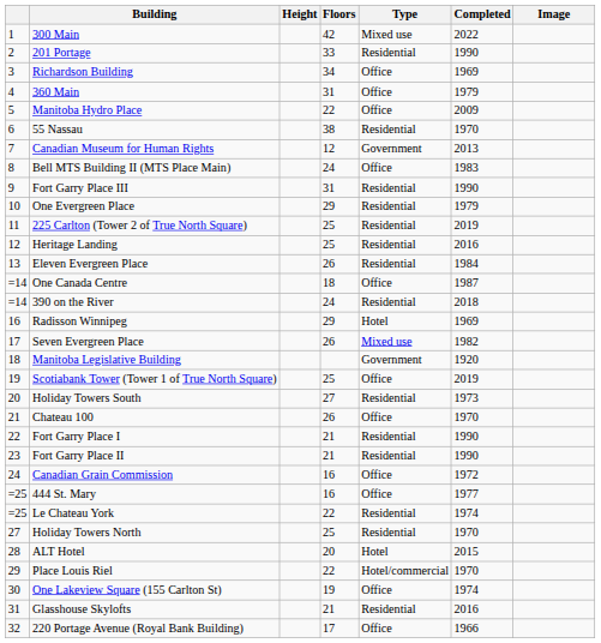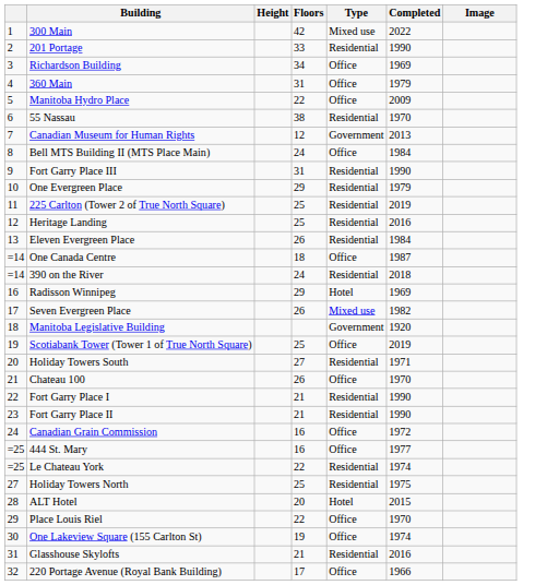Bell MTS Building II (MTS Place Main) | Completed: 1983 -> 1984
Holiday Towers South | Completed: 1973 -> 1971
Holiday Towers North | Completed: 1970 -> 1975
Place Louis Riel | Type: Hotel/commercial -> Office
